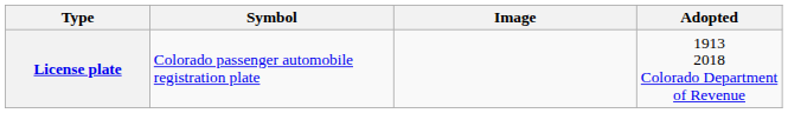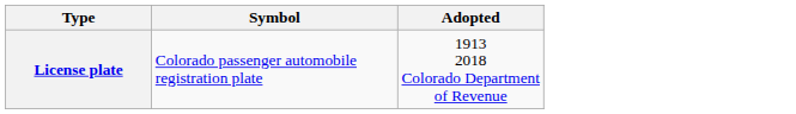- column: Image
